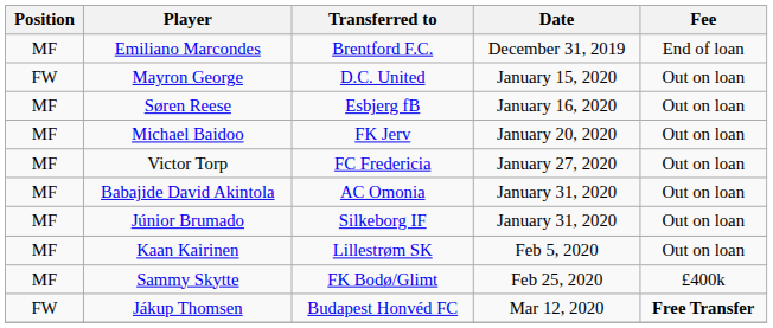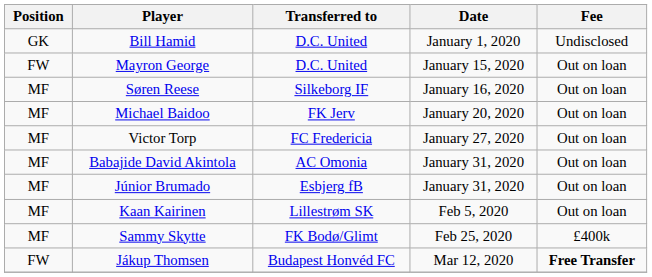- row: MF | Emiliano Marcondes | Brentford F.C. | December 31, 2019 | End of loan
+ row: GK | Bill Hamid | D.C. United | January 1, 2020 | Undisclosed
Søren Reese | Transferred to: Esbjerg fB -> Silkeborg IF
Júnior Brumado | Transferred to: Silkeborg IF -> Esbjerg fB
